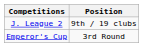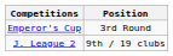rows swapped: J. League 2 <-> Emperor's Cup
